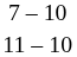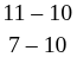rows swapped: 11 – 10 <-> 7 – 10
